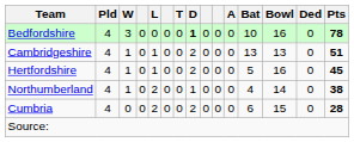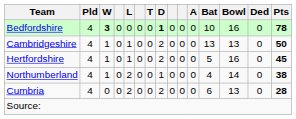Bedfordshire | W: normal -> bold
Cambridgeshire | Pts: 51 -> 50
Cumbria | Bowl: 15 -> 13
